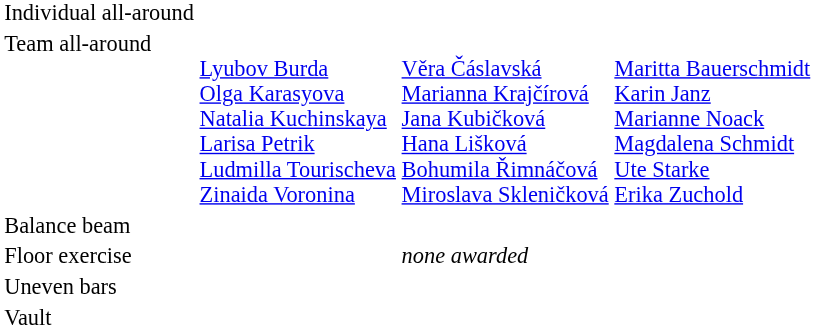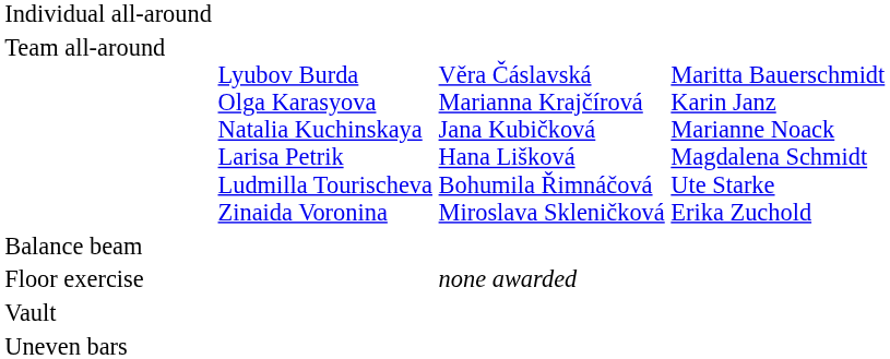rows swapped: Uneven bars <-> Vault
